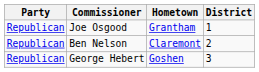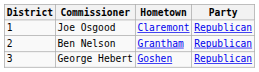columns swapped: District <-> Party
Joe Osgood | Hometown: Grantham -> Claremont
Ben Nelson | Hometown: Claremont -> Grantham
